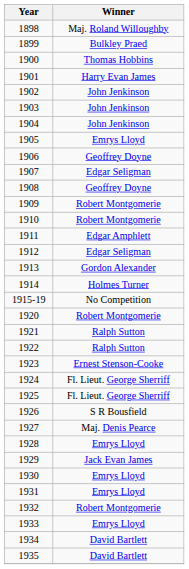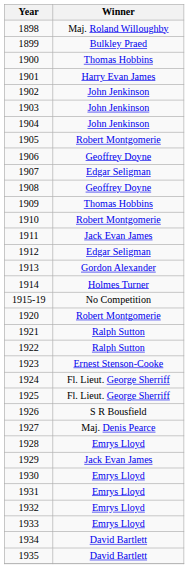1905 | Winner: Emrys Lloyd -> Robert Montgomerie
1909 | Winner: Robert Montgomerie -> Thomas Hobbins
1911 | Winner: Edgar Amphlett -> Jack Evan James
1932 | Winner: Robert Montgomerie -> Emrys Lloyd
